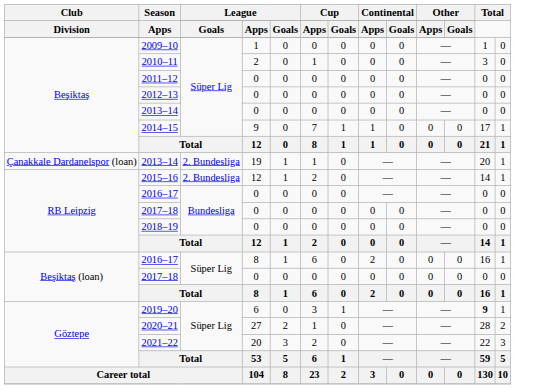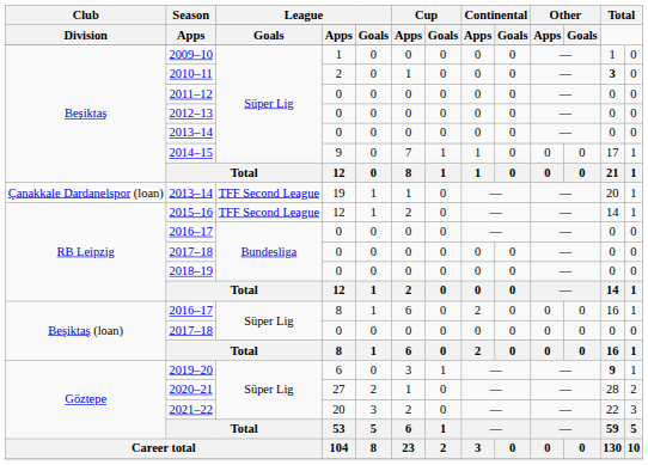2010–11 | column 12: normal -> bold
Çanakkale Dardanelspor (loan) / 2013–14 | column 3: 2. Bundesliga -> TFF Second League
2015–16 | column 3: 2. Bundesliga -> TFF Second League
